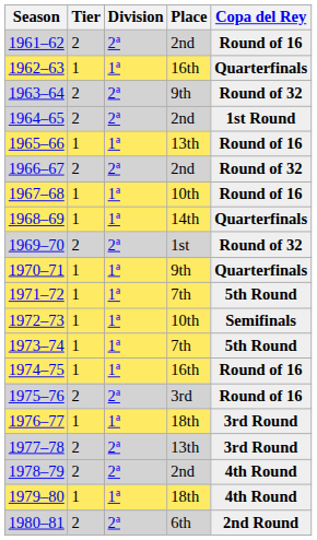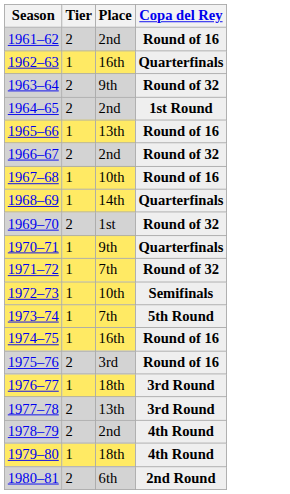- column: Division | 2ª | 1ª | 2ª | 2ª | 1ª | 2ª | 1ª | 1ª | 2ª | 1ª | 1ª | 1ª | 1ª | 1ª | 2ª | 1ª | 2ª | 2ª | 1ª | 2ª
1971–72 | Copa del Rey: 5th Round -> Round of 32
